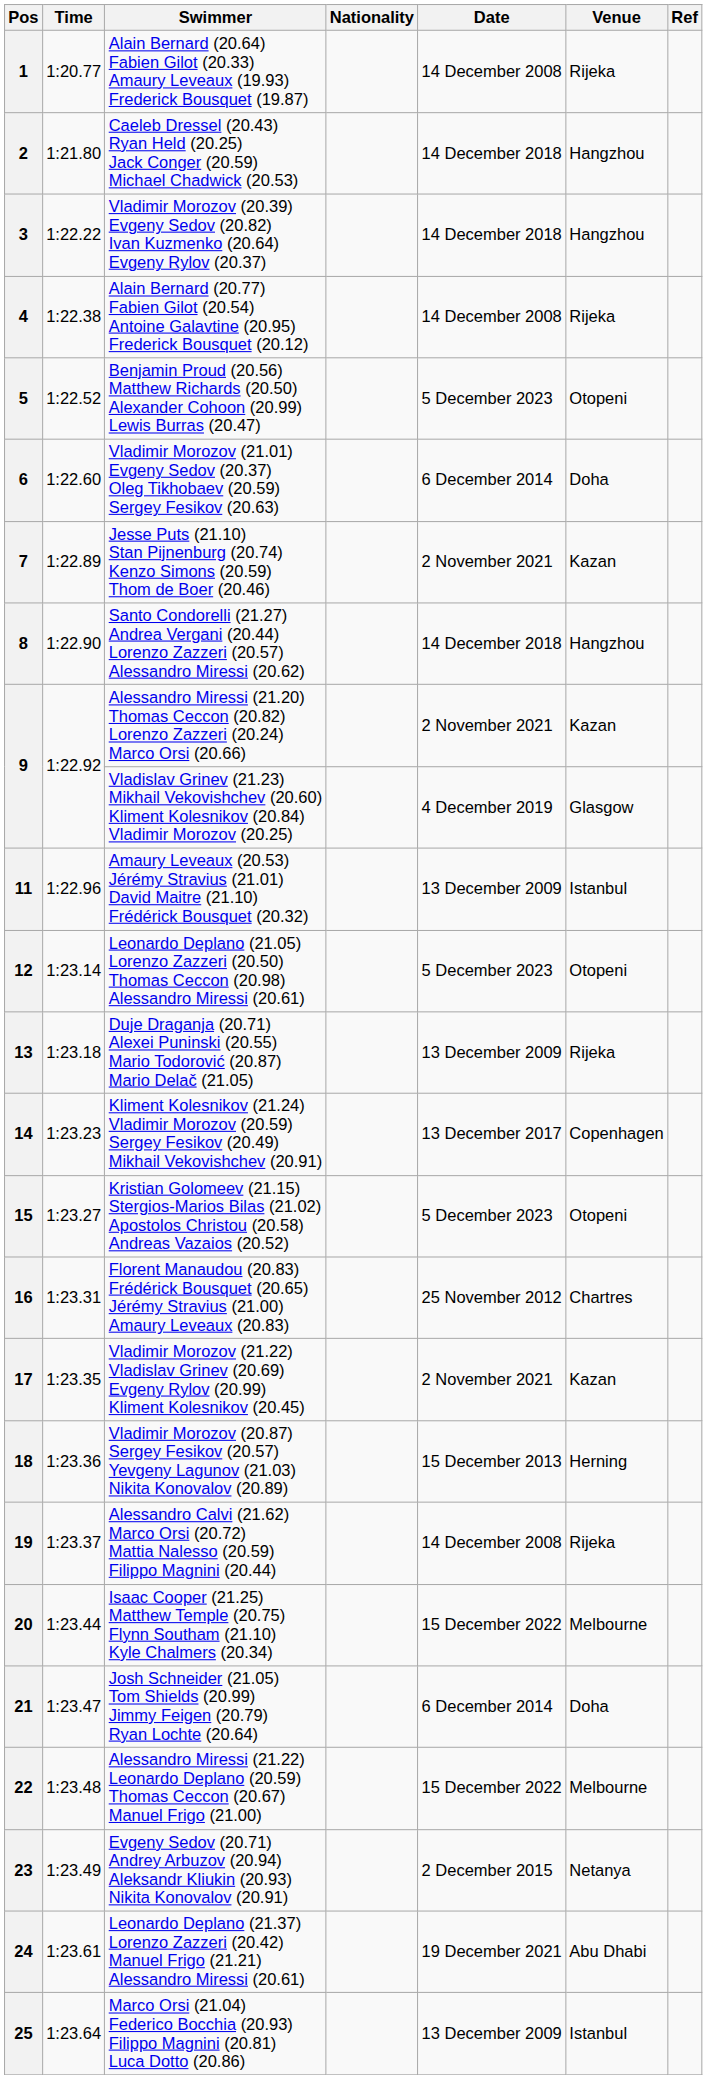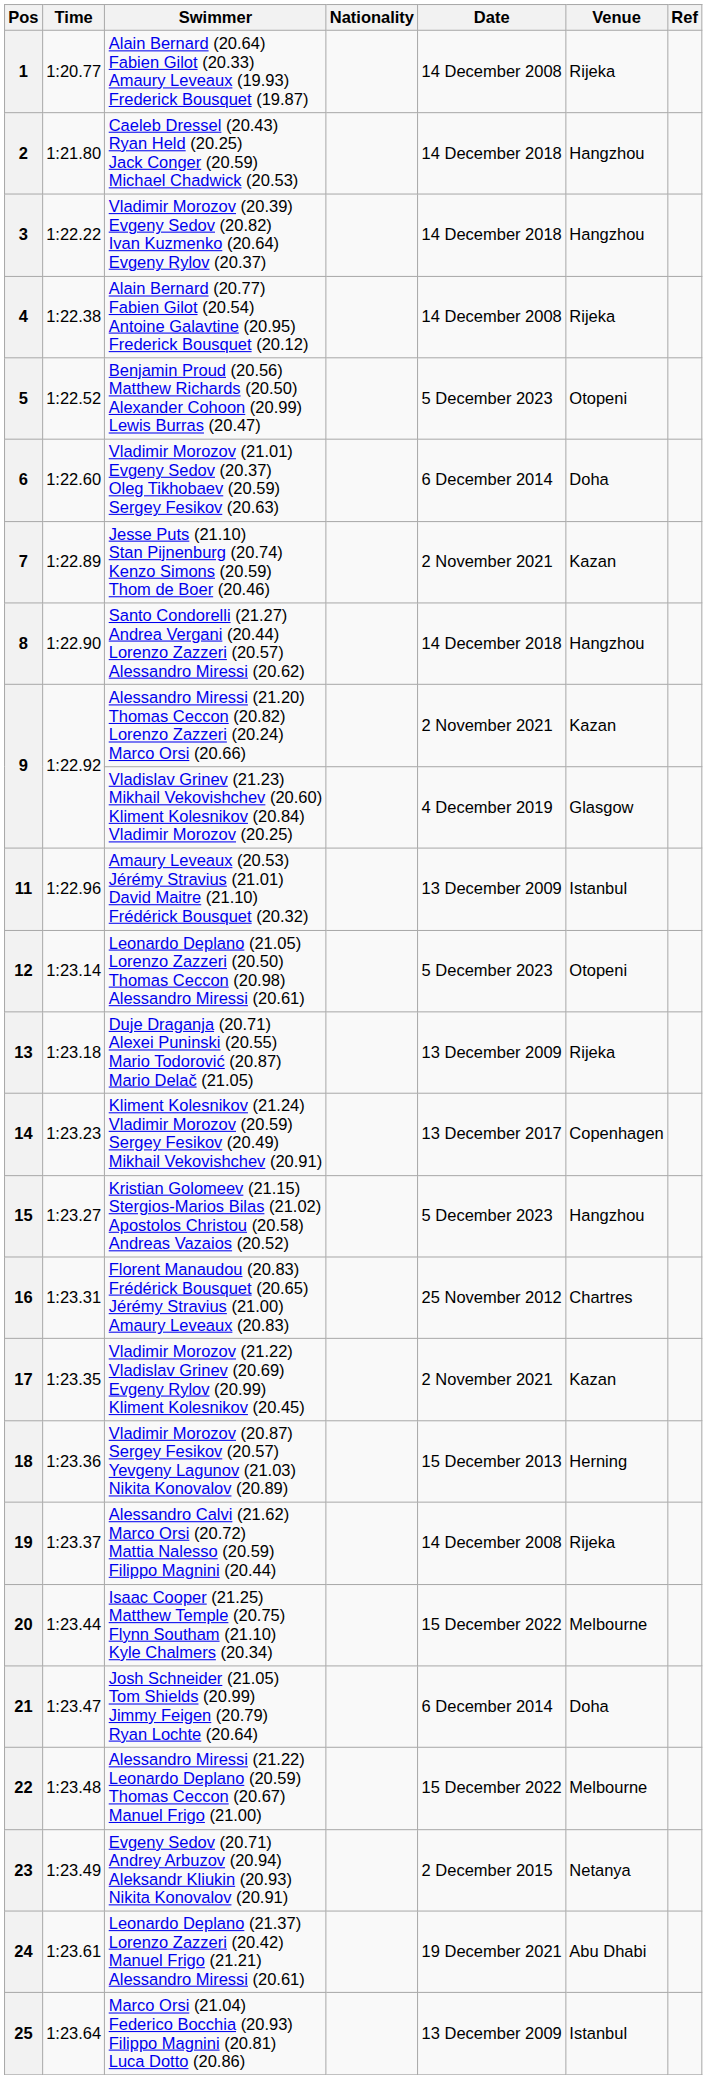15 | Venue: Otopeni -> Hangzhou
